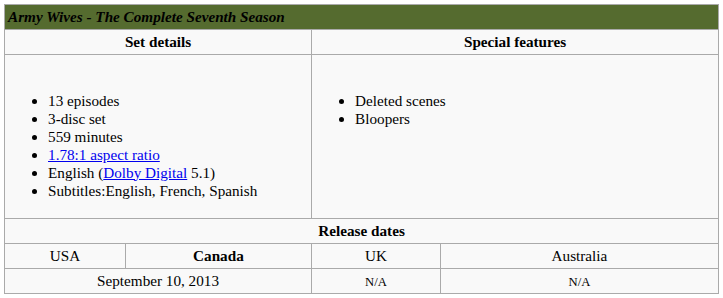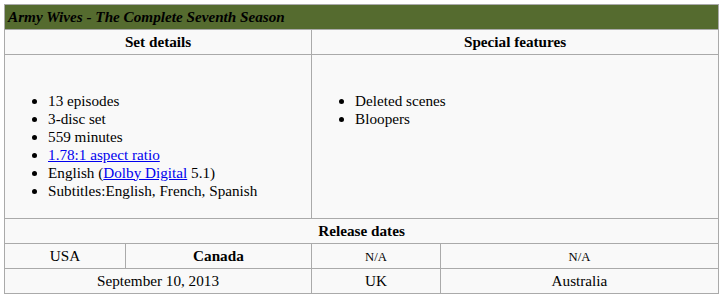USA | column 3: UK -> N/A
USA | column 4: Australia -> N/A
September 10, 2013 | column 3: N/A -> UK
September 10, 2013 | column 4: N/A -> Australia
